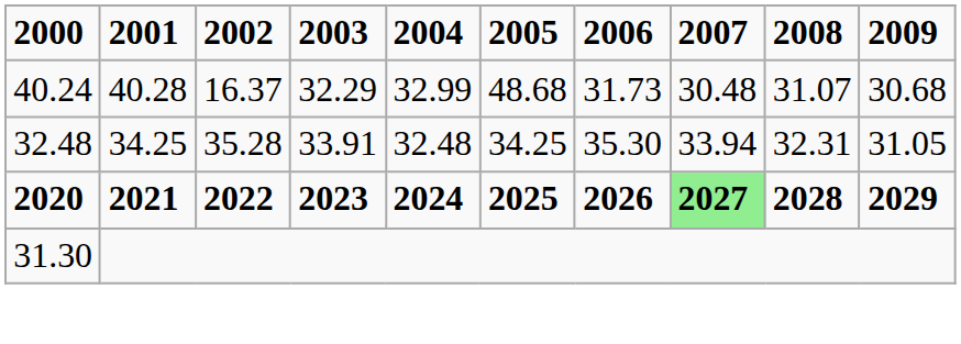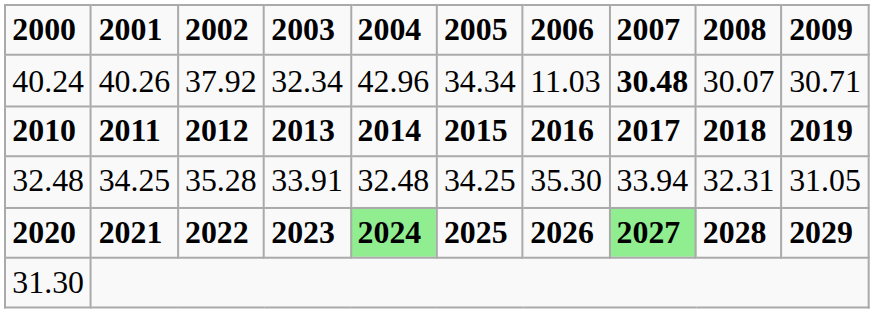40.24 | 2001: 40.28 -> 40.26
40.24 | 2002: 16.37 -> 37.92
40.24 | 2003: 32.29 -> 32.34
40.24 | 2004: 32.99 -> 42.96
40.24 | 2005: 48.68 -> 34.34
40.24 | 2006: 31.73 -> 11.03
40.24 | 2007: normal -> bold
40.24 | 2008: 31.07 -> 30.07
40.24 | 2009: 30.68 -> 30.71
+ row: 2010 | 2011 | 2012 | 2013 | 2014 | 2015 | 2016 | 2017 | 2018 | 2019
2020 | 2004: no background -> lightgreen background
